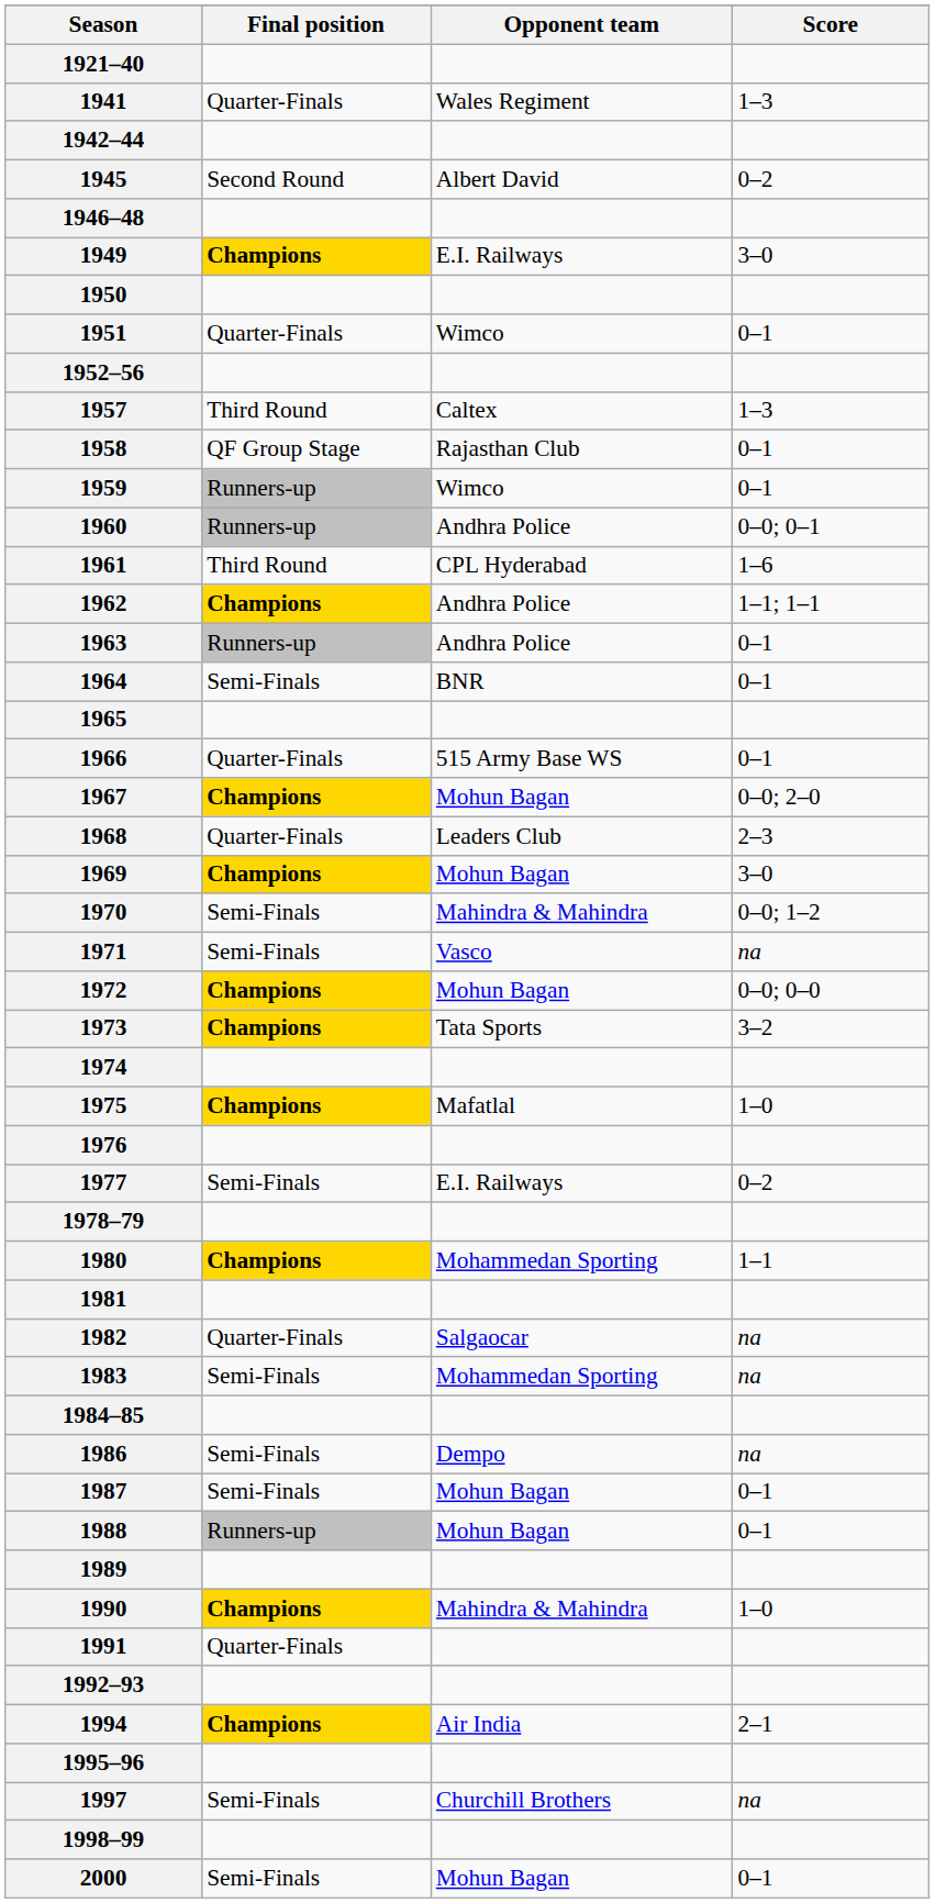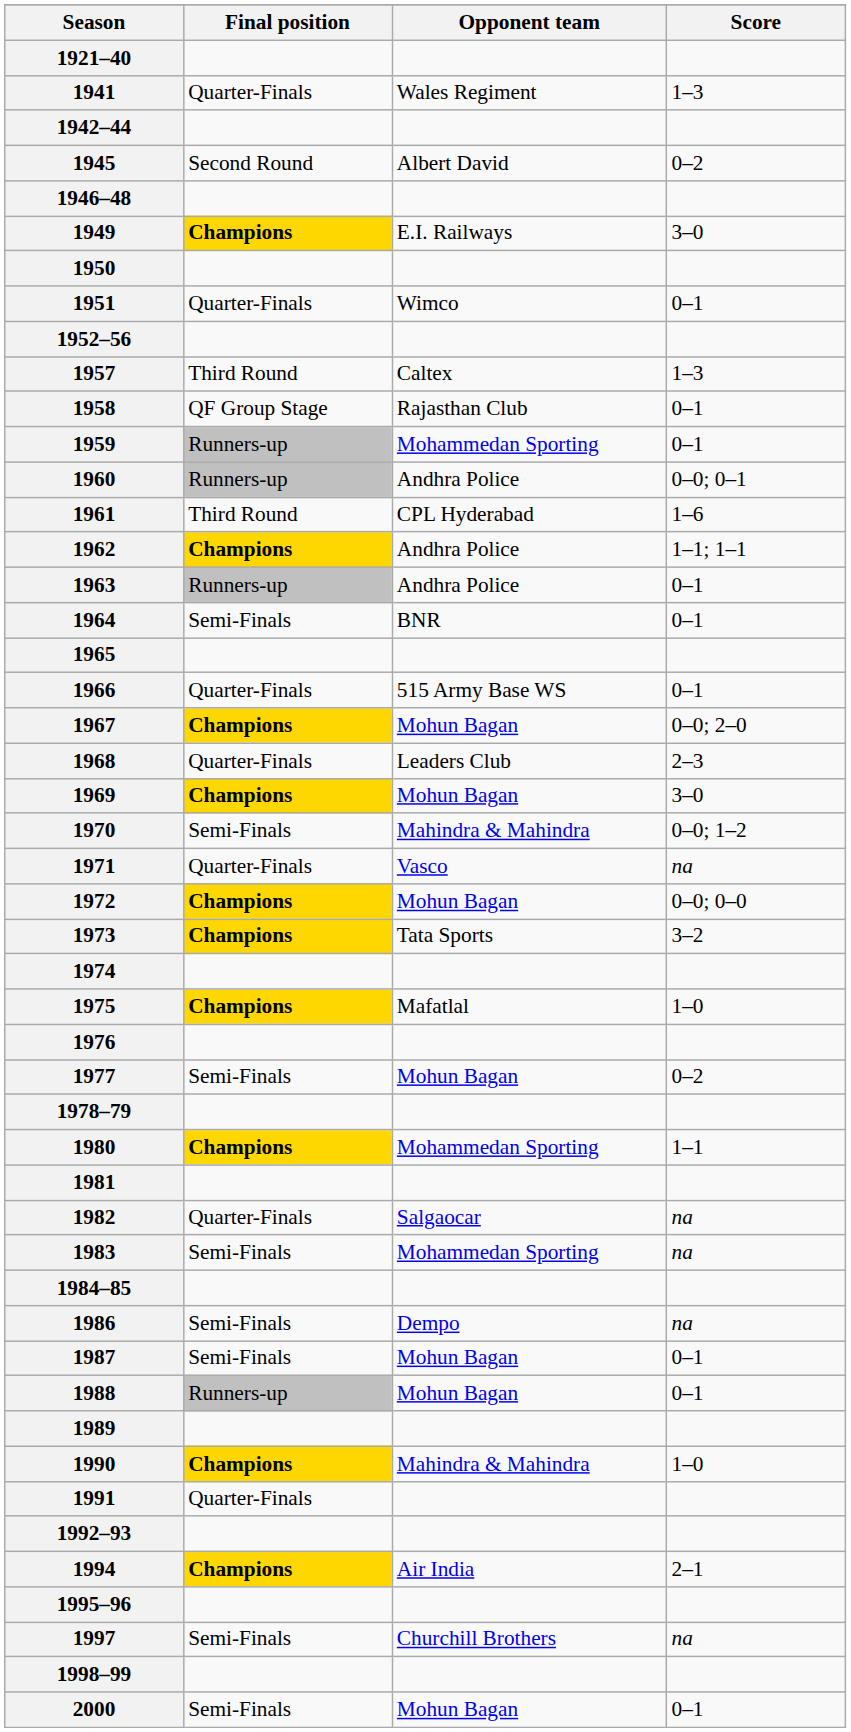1959 | Opponent team: Wimco -> Mohammedan Sporting
1971 | Final position: Semi-Finals -> Quarter-Finals
1977 | Opponent team: E.I. Railways -> Mohun Bagan
